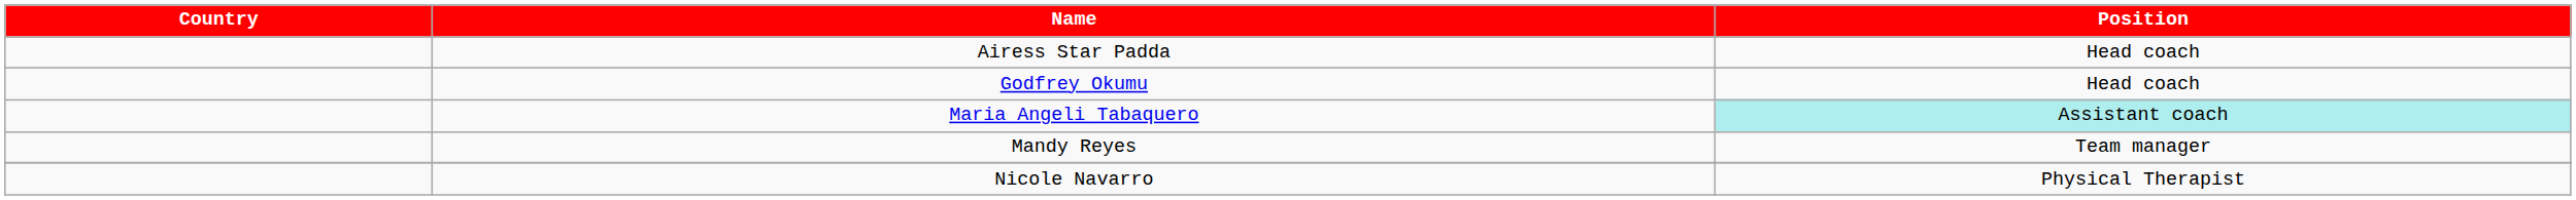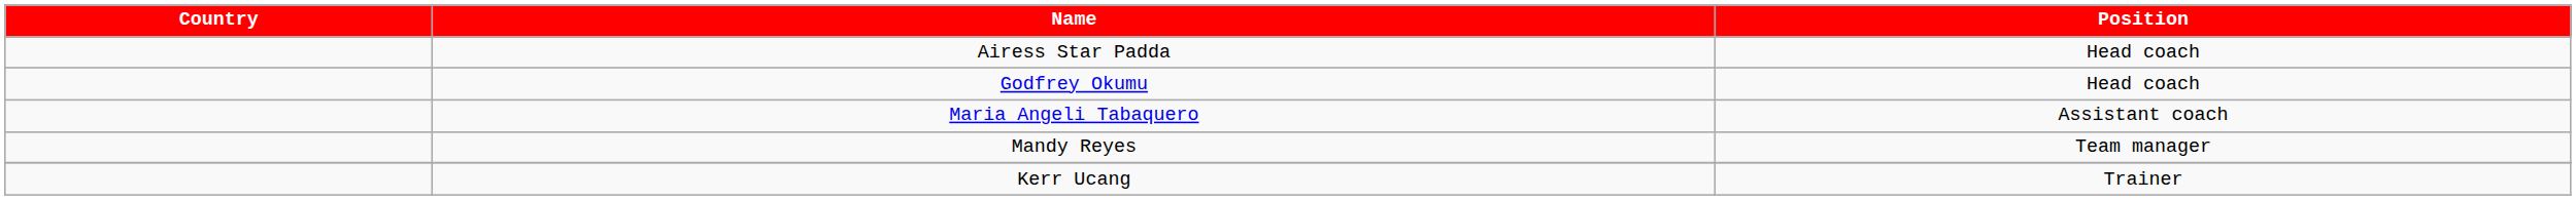Maria Angeli Tabaquero | Position: paleturquoise background -> no background
- row: Nicole Navarro | Physical Therapist
+ row: Kerr Ucang | Trainer
